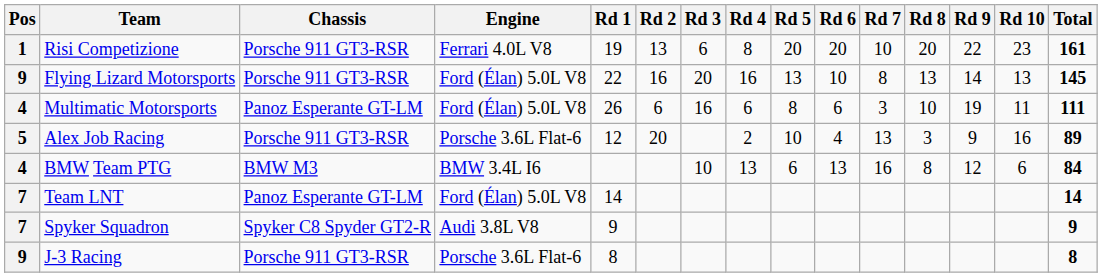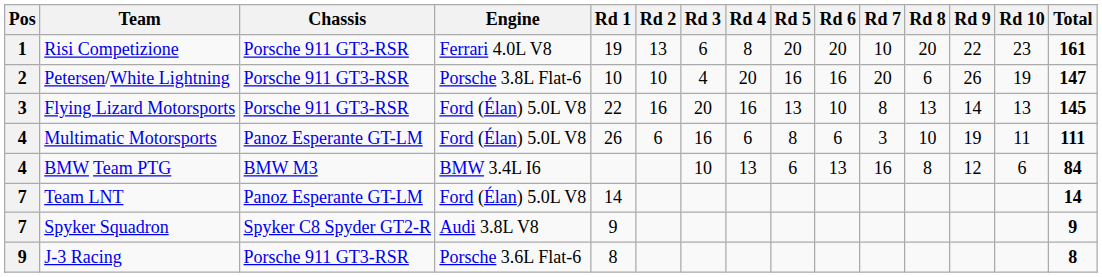+ row: 2 | Petersen/White Lightning | Porsche 911 GT3-RSR | Porsche 3.8L Flat-6 | 10 | 10 | 4 | 20 | 16 | 16 | 20 | 6 | 26 | 19 | 147
Flying Lizard Motorsports | Pos: 9 -> 3
- row: 5 | Alex Job Racing | Porsche 911 GT3-RSR | Porsche 3.6L Flat-6 | 12 | 20 | 2 | 10 | 4 | 13 | 3 | 9 | 16 | 89
